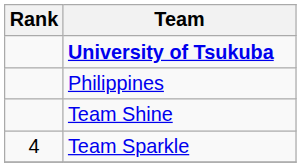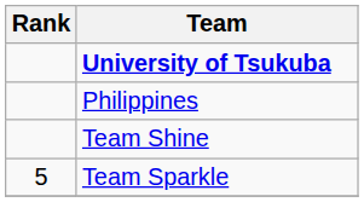Team Sparkle | Rank: 4 -> 5
